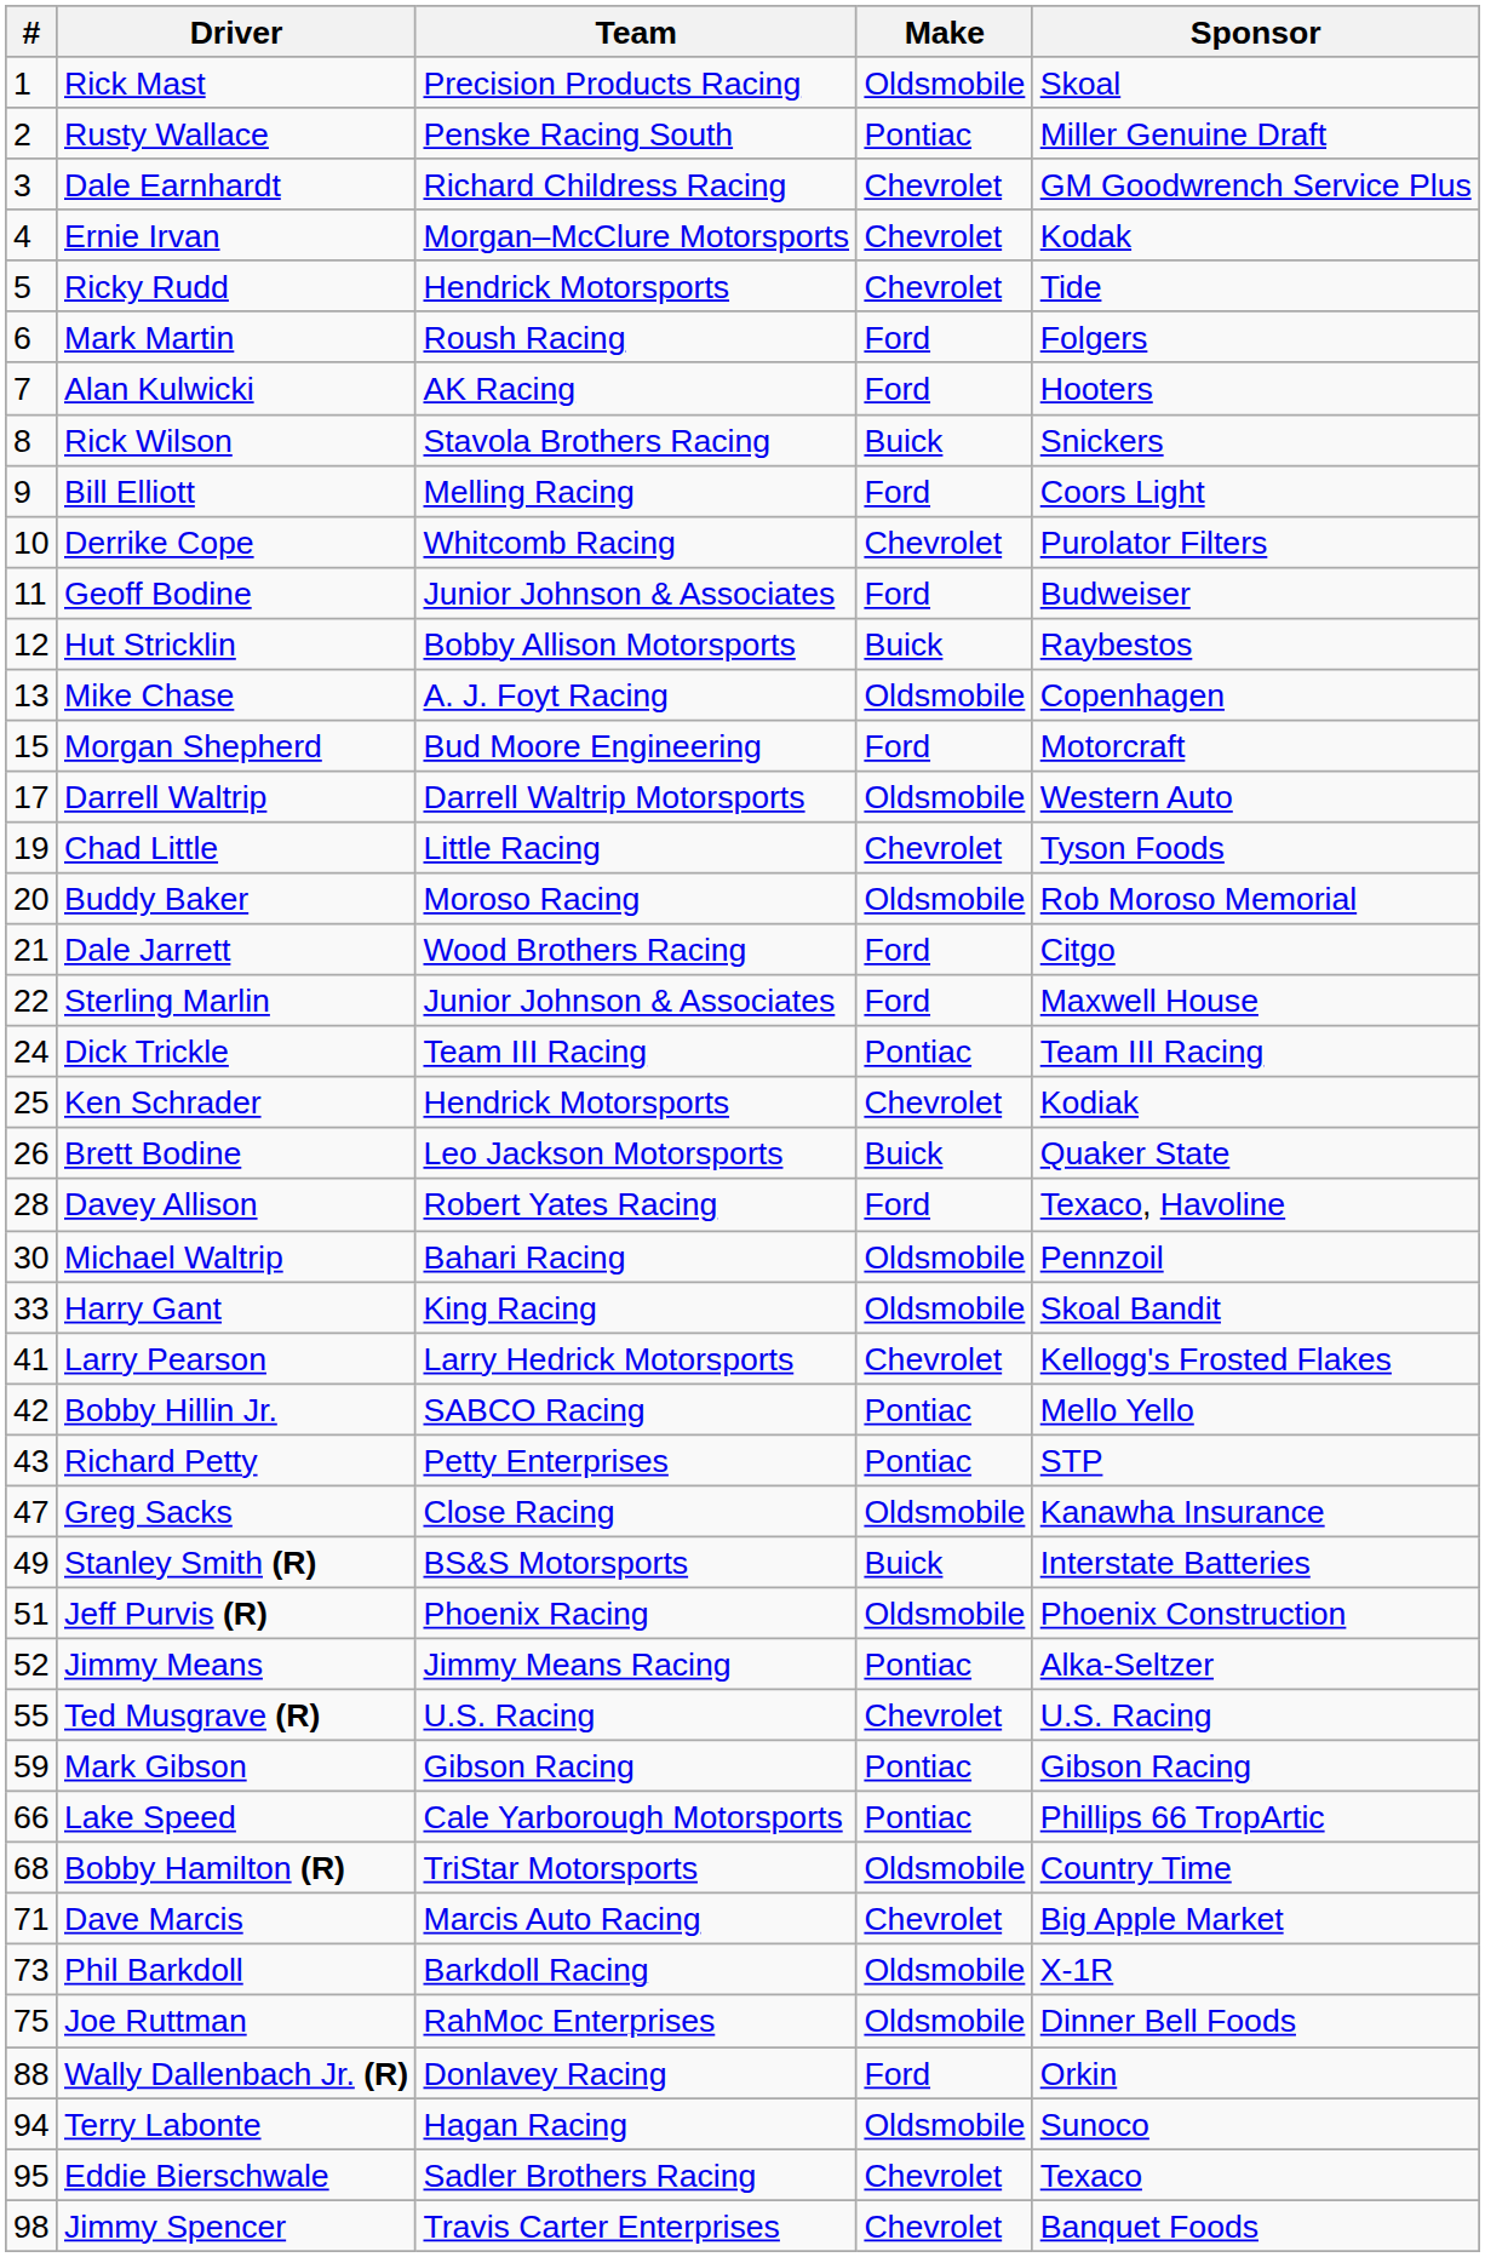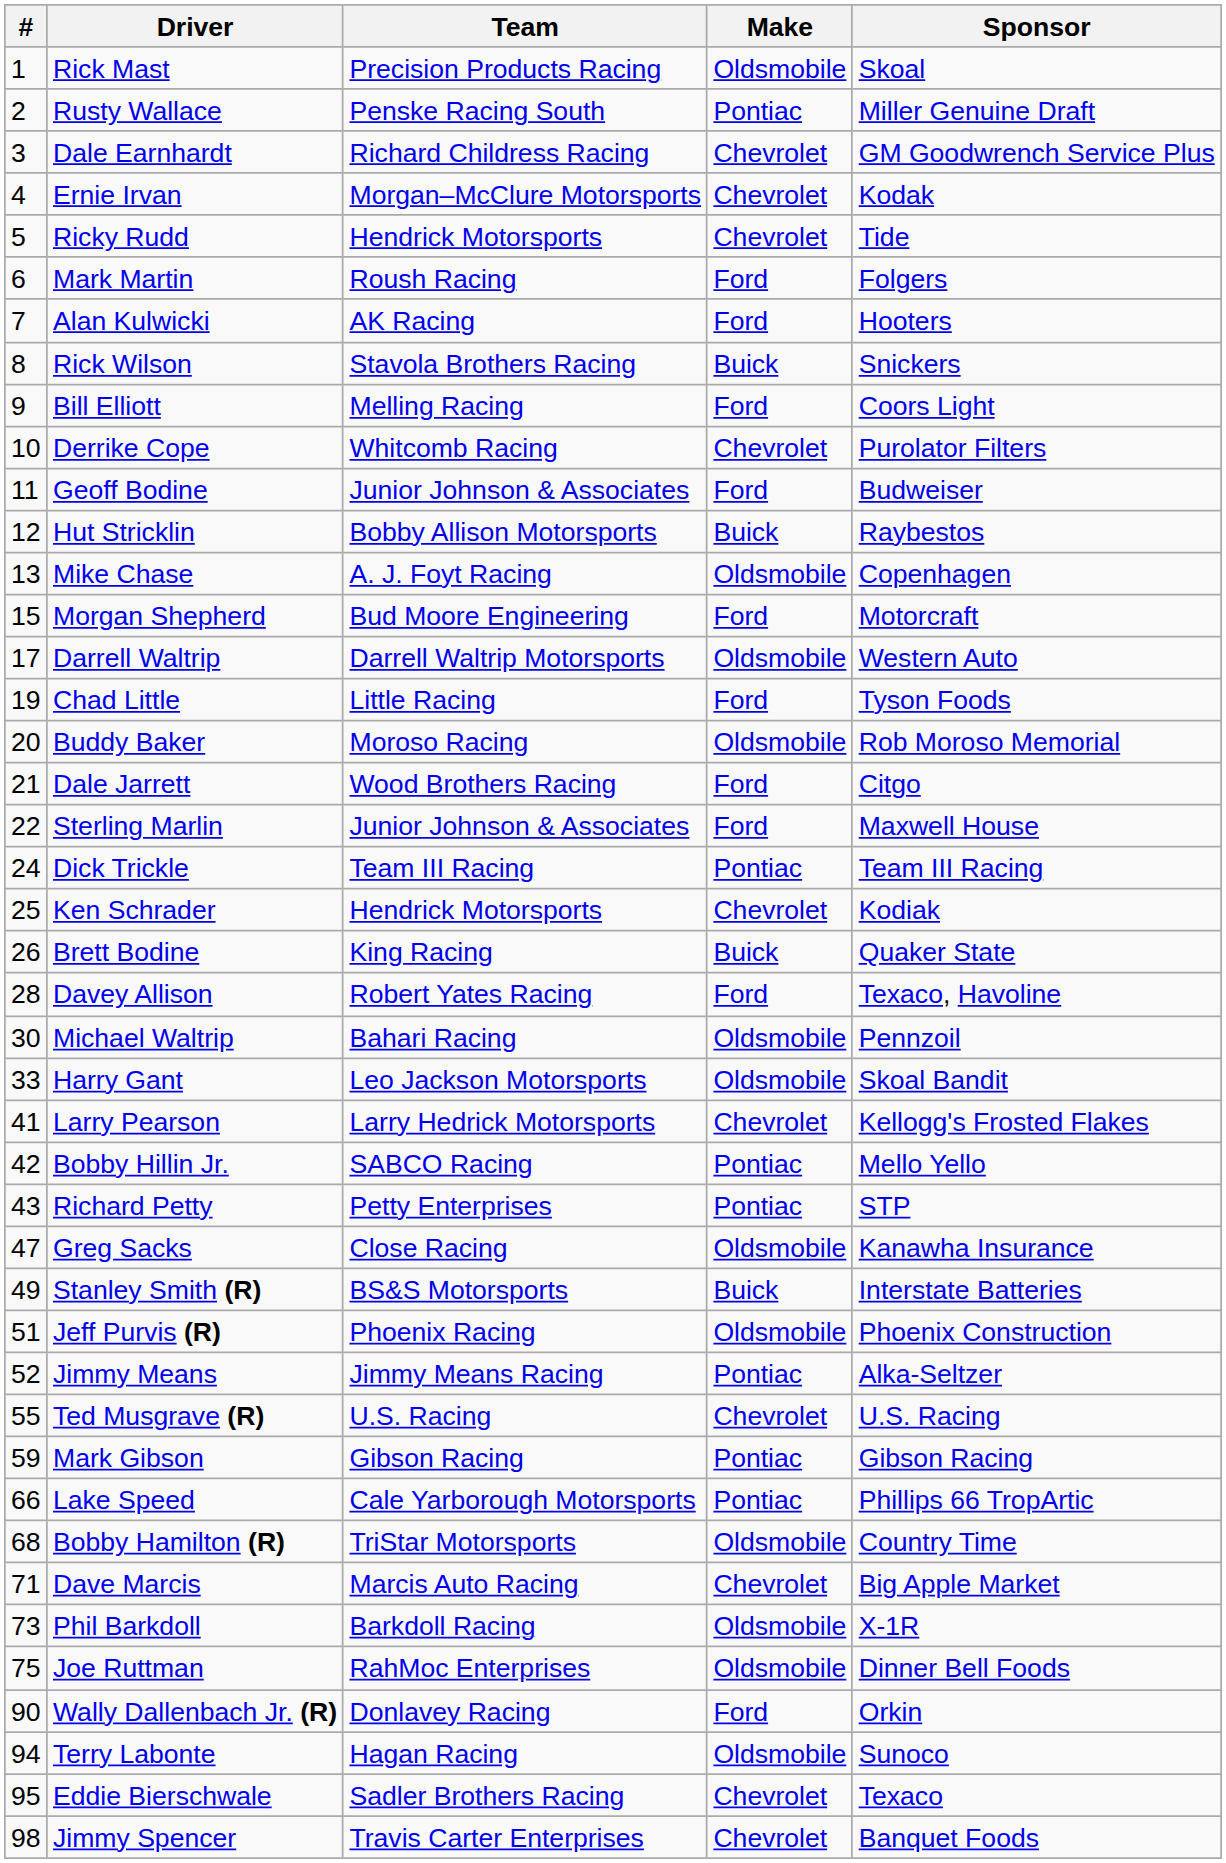Chad Little | Make: Chevrolet -> Ford
Brett Bodine | Team: Leo Jackson Motorsports -> King Racing
Harry Gant | Team: King Racing -> Leo Jackson Motorsports
Wally Dallenbach Jr. (R) | #: 88 -> 90
